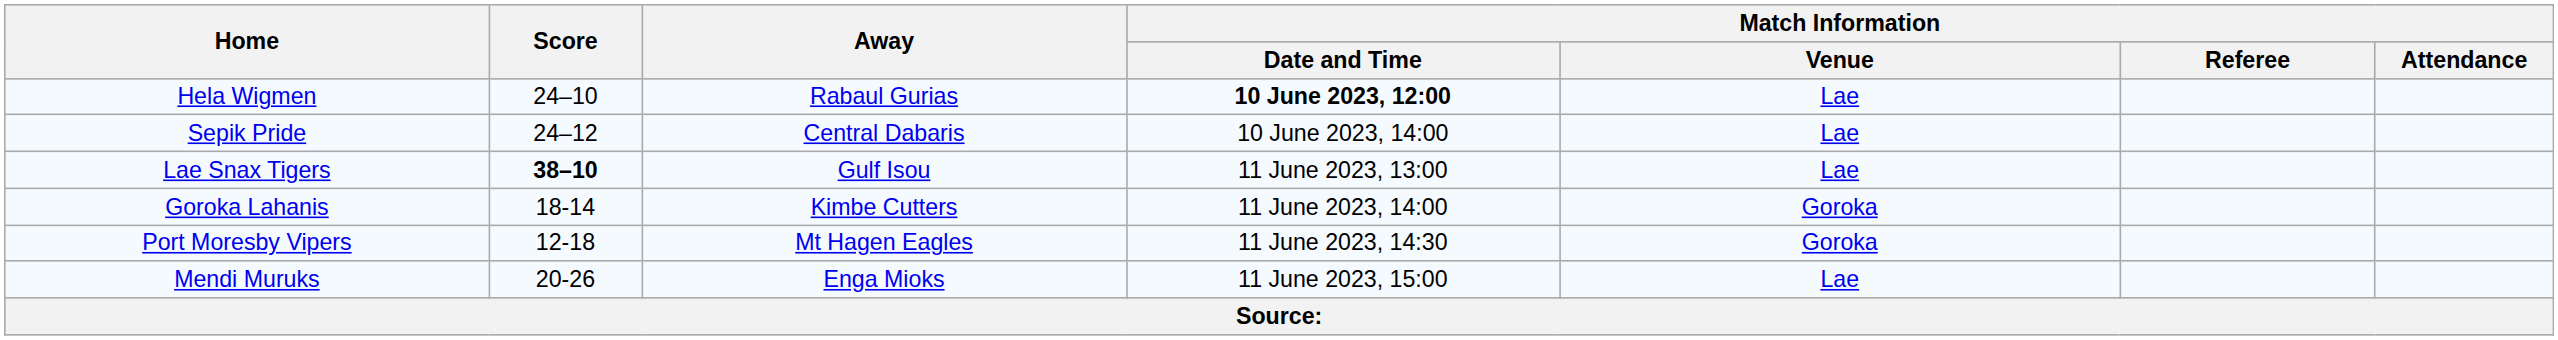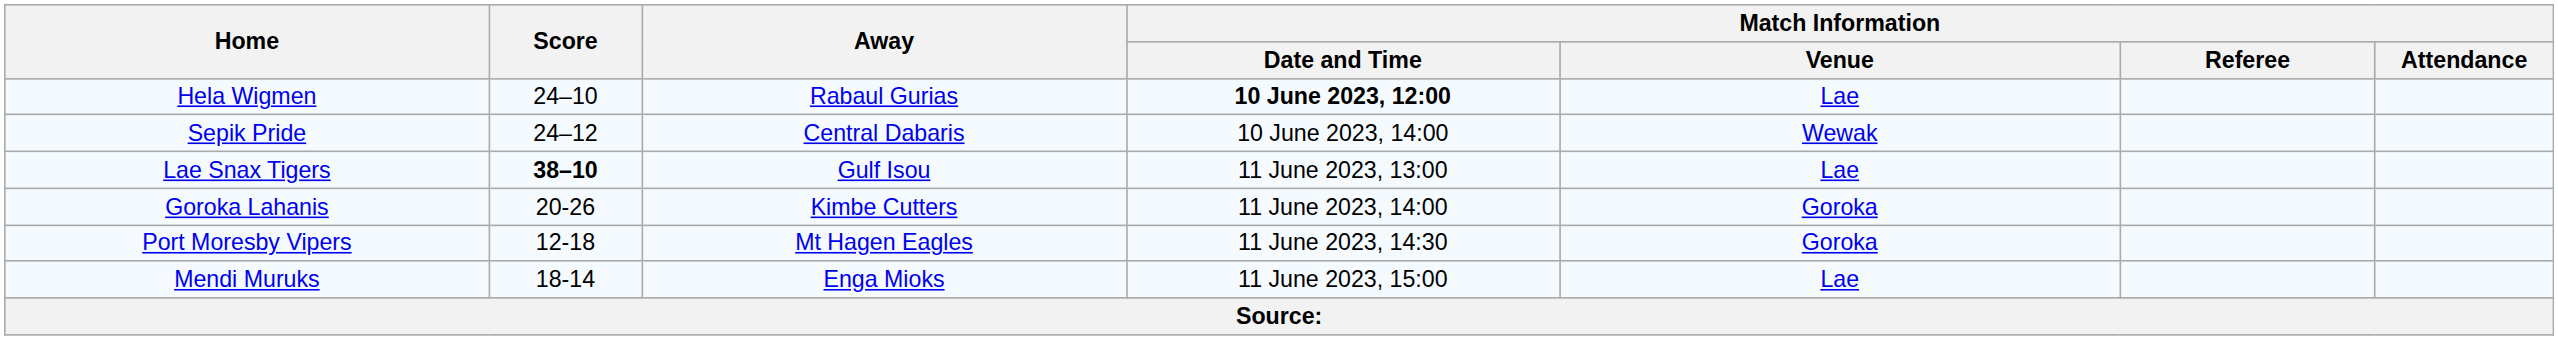Sepik Pride | Match Information / Venue: Lae -> Wewak
Goroka Lahanis | Score: 18-14 -> 20-26
Mendi Muruks | Score: 20-26 -> 18-14
